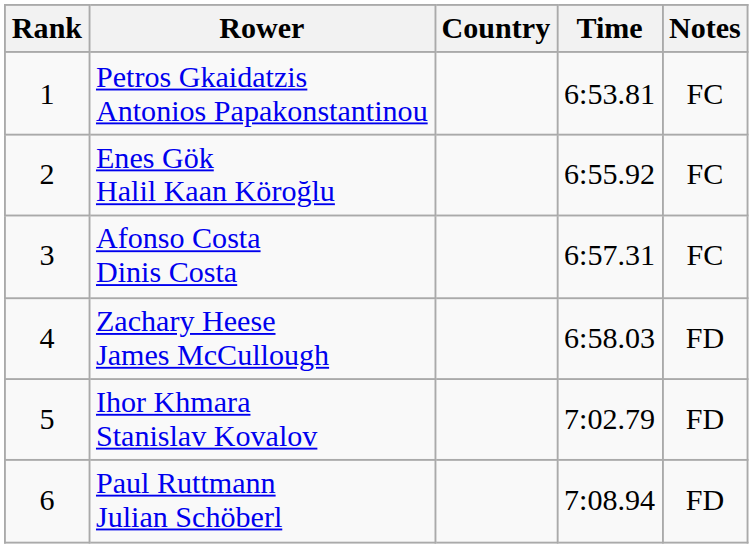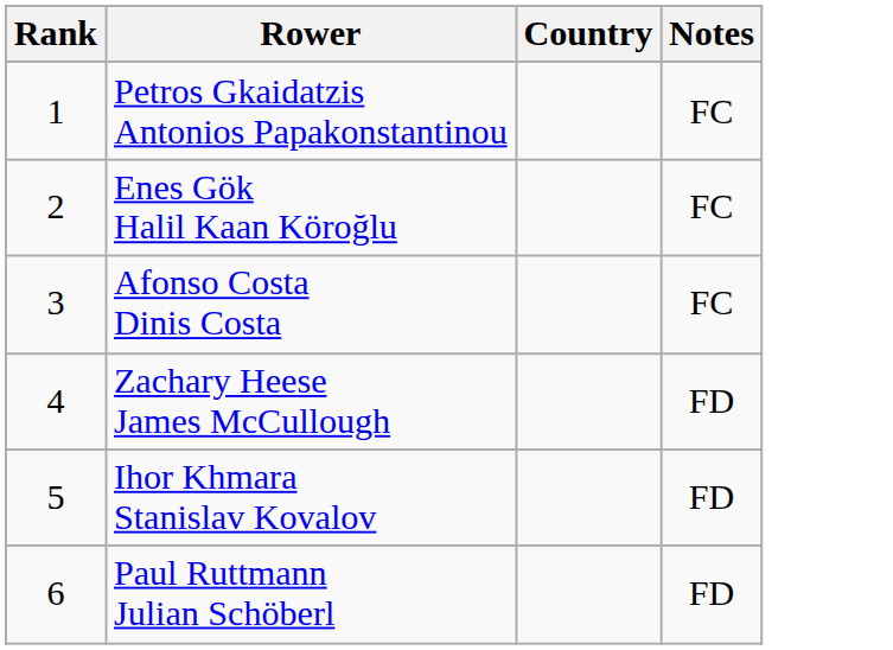- column: Time | 6:53.81 | 6:55.92 | 6:57.31 | 6:58.03 | 7:02.79 | 7:08.94
